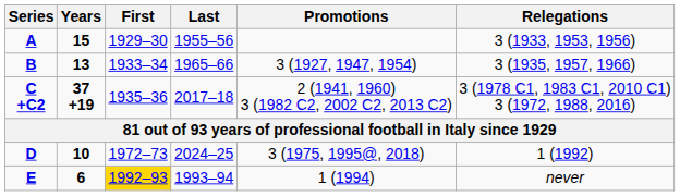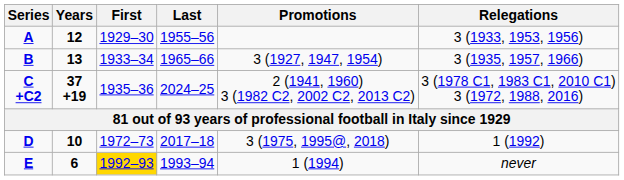A | Years: 15 -> 12
C +C2 | Last: 2017–18 -> 2024–25
D | Last: 2024–25 -> 2017–18
